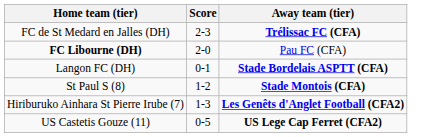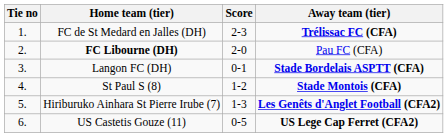+ column: Tie no | 1. | 2. | 3. | 4. | 5. | 6.
